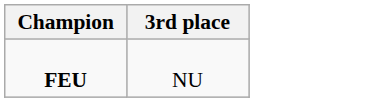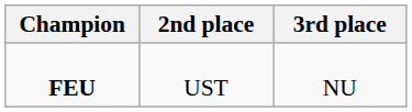+ column: 2nd place | UST
